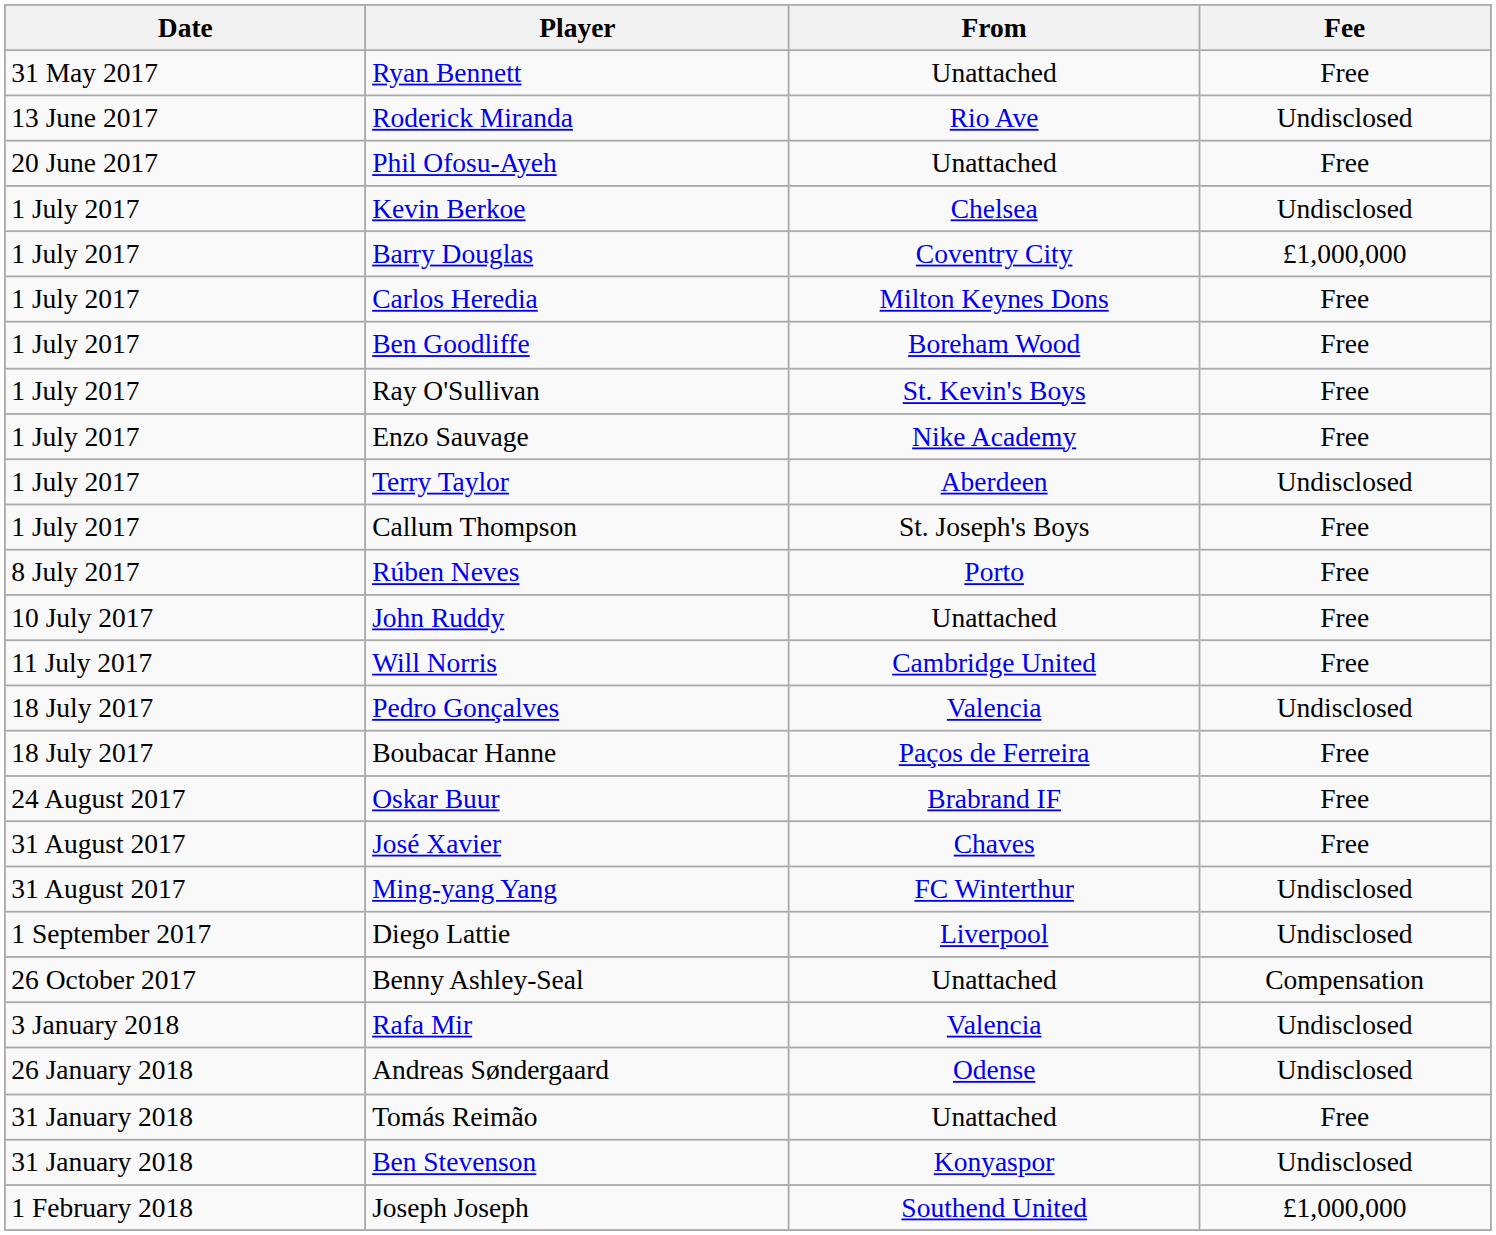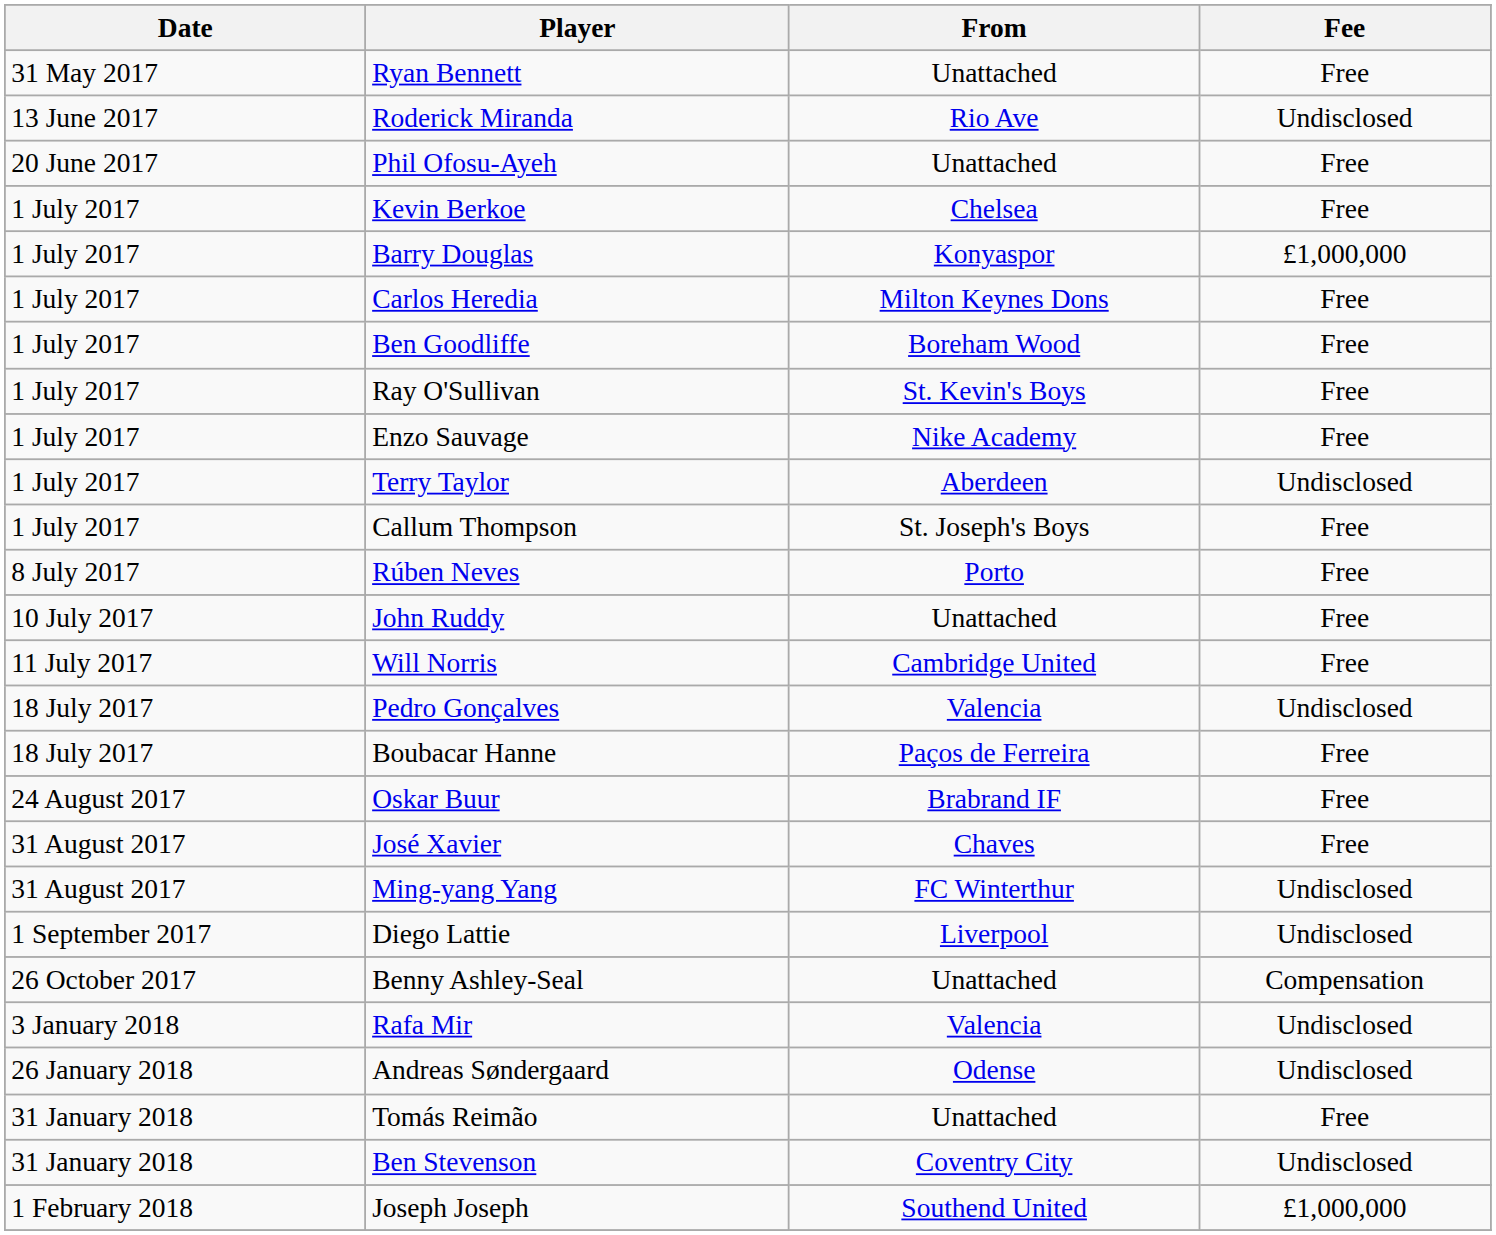Kevin Berkoe | Fee: Undisclosed -> Free
Barry Douglas | From: Coventry City -> Konyaspor
Ben Stevenson | From: Konyaspor -> Coventry City
